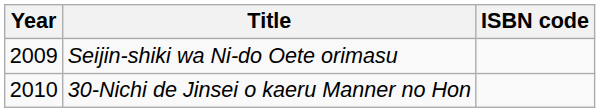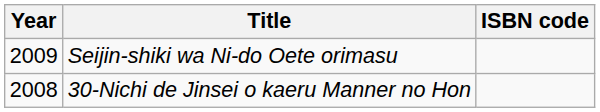30-Nichi de Jinsei o kaeru Manner no Hon | Year: 2010 -> 2008
